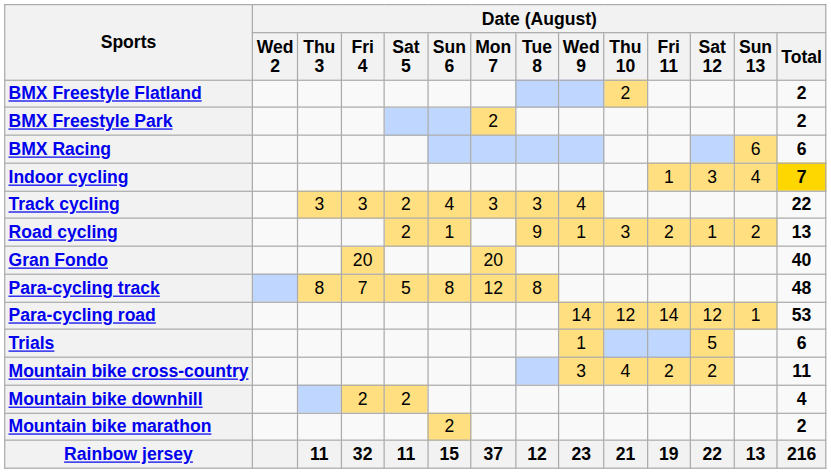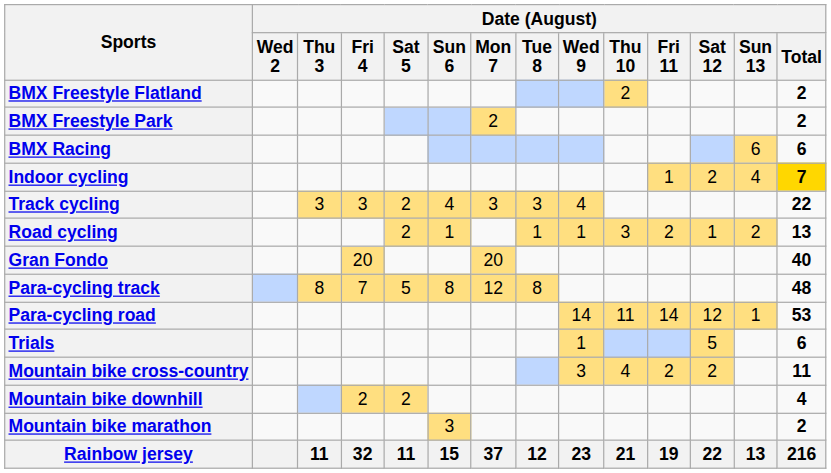Indoor cycling | Date (August) / Sat 12: 3 -> 2
Road cycling | Date (August) / Tue 8: 9 -> 1
Para-cycling road | Date (August) / Thu 10: 12 -> 11
Mountain bike marathon | Date (August) / Sun 6: 2 -> 3
